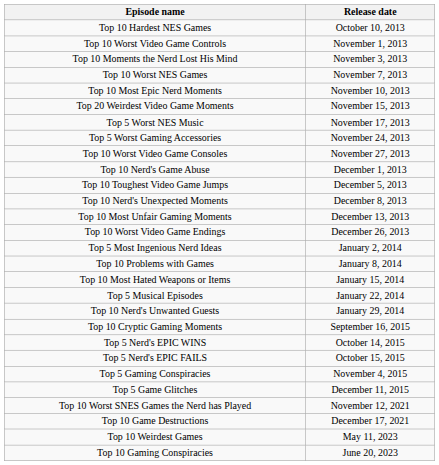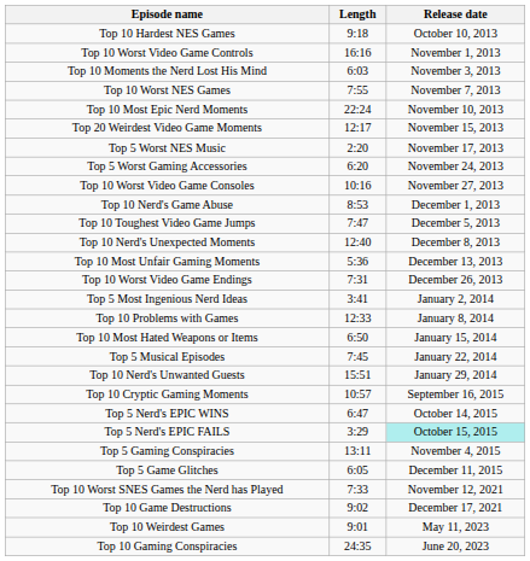+ column: Length | 9:18 | 16:16 | 6:03 | 7:55 | 22:24 | 12:17 | 2:20 | 6:20 | 10:16 | 8:53 | 7:47 | 12:40 | 5:36 | 7:31 | 3:41 | 12:33 | 6:50 | 7:45 | 15:51 | 10:57 | 6:47 | 3:29 | 13:11 | 6:05 | 7:33 | 9:02 | 9:01 | 24:35
Top 5 Nerd's EPIC FAILS | Release date: no background -> paleturquoise background
